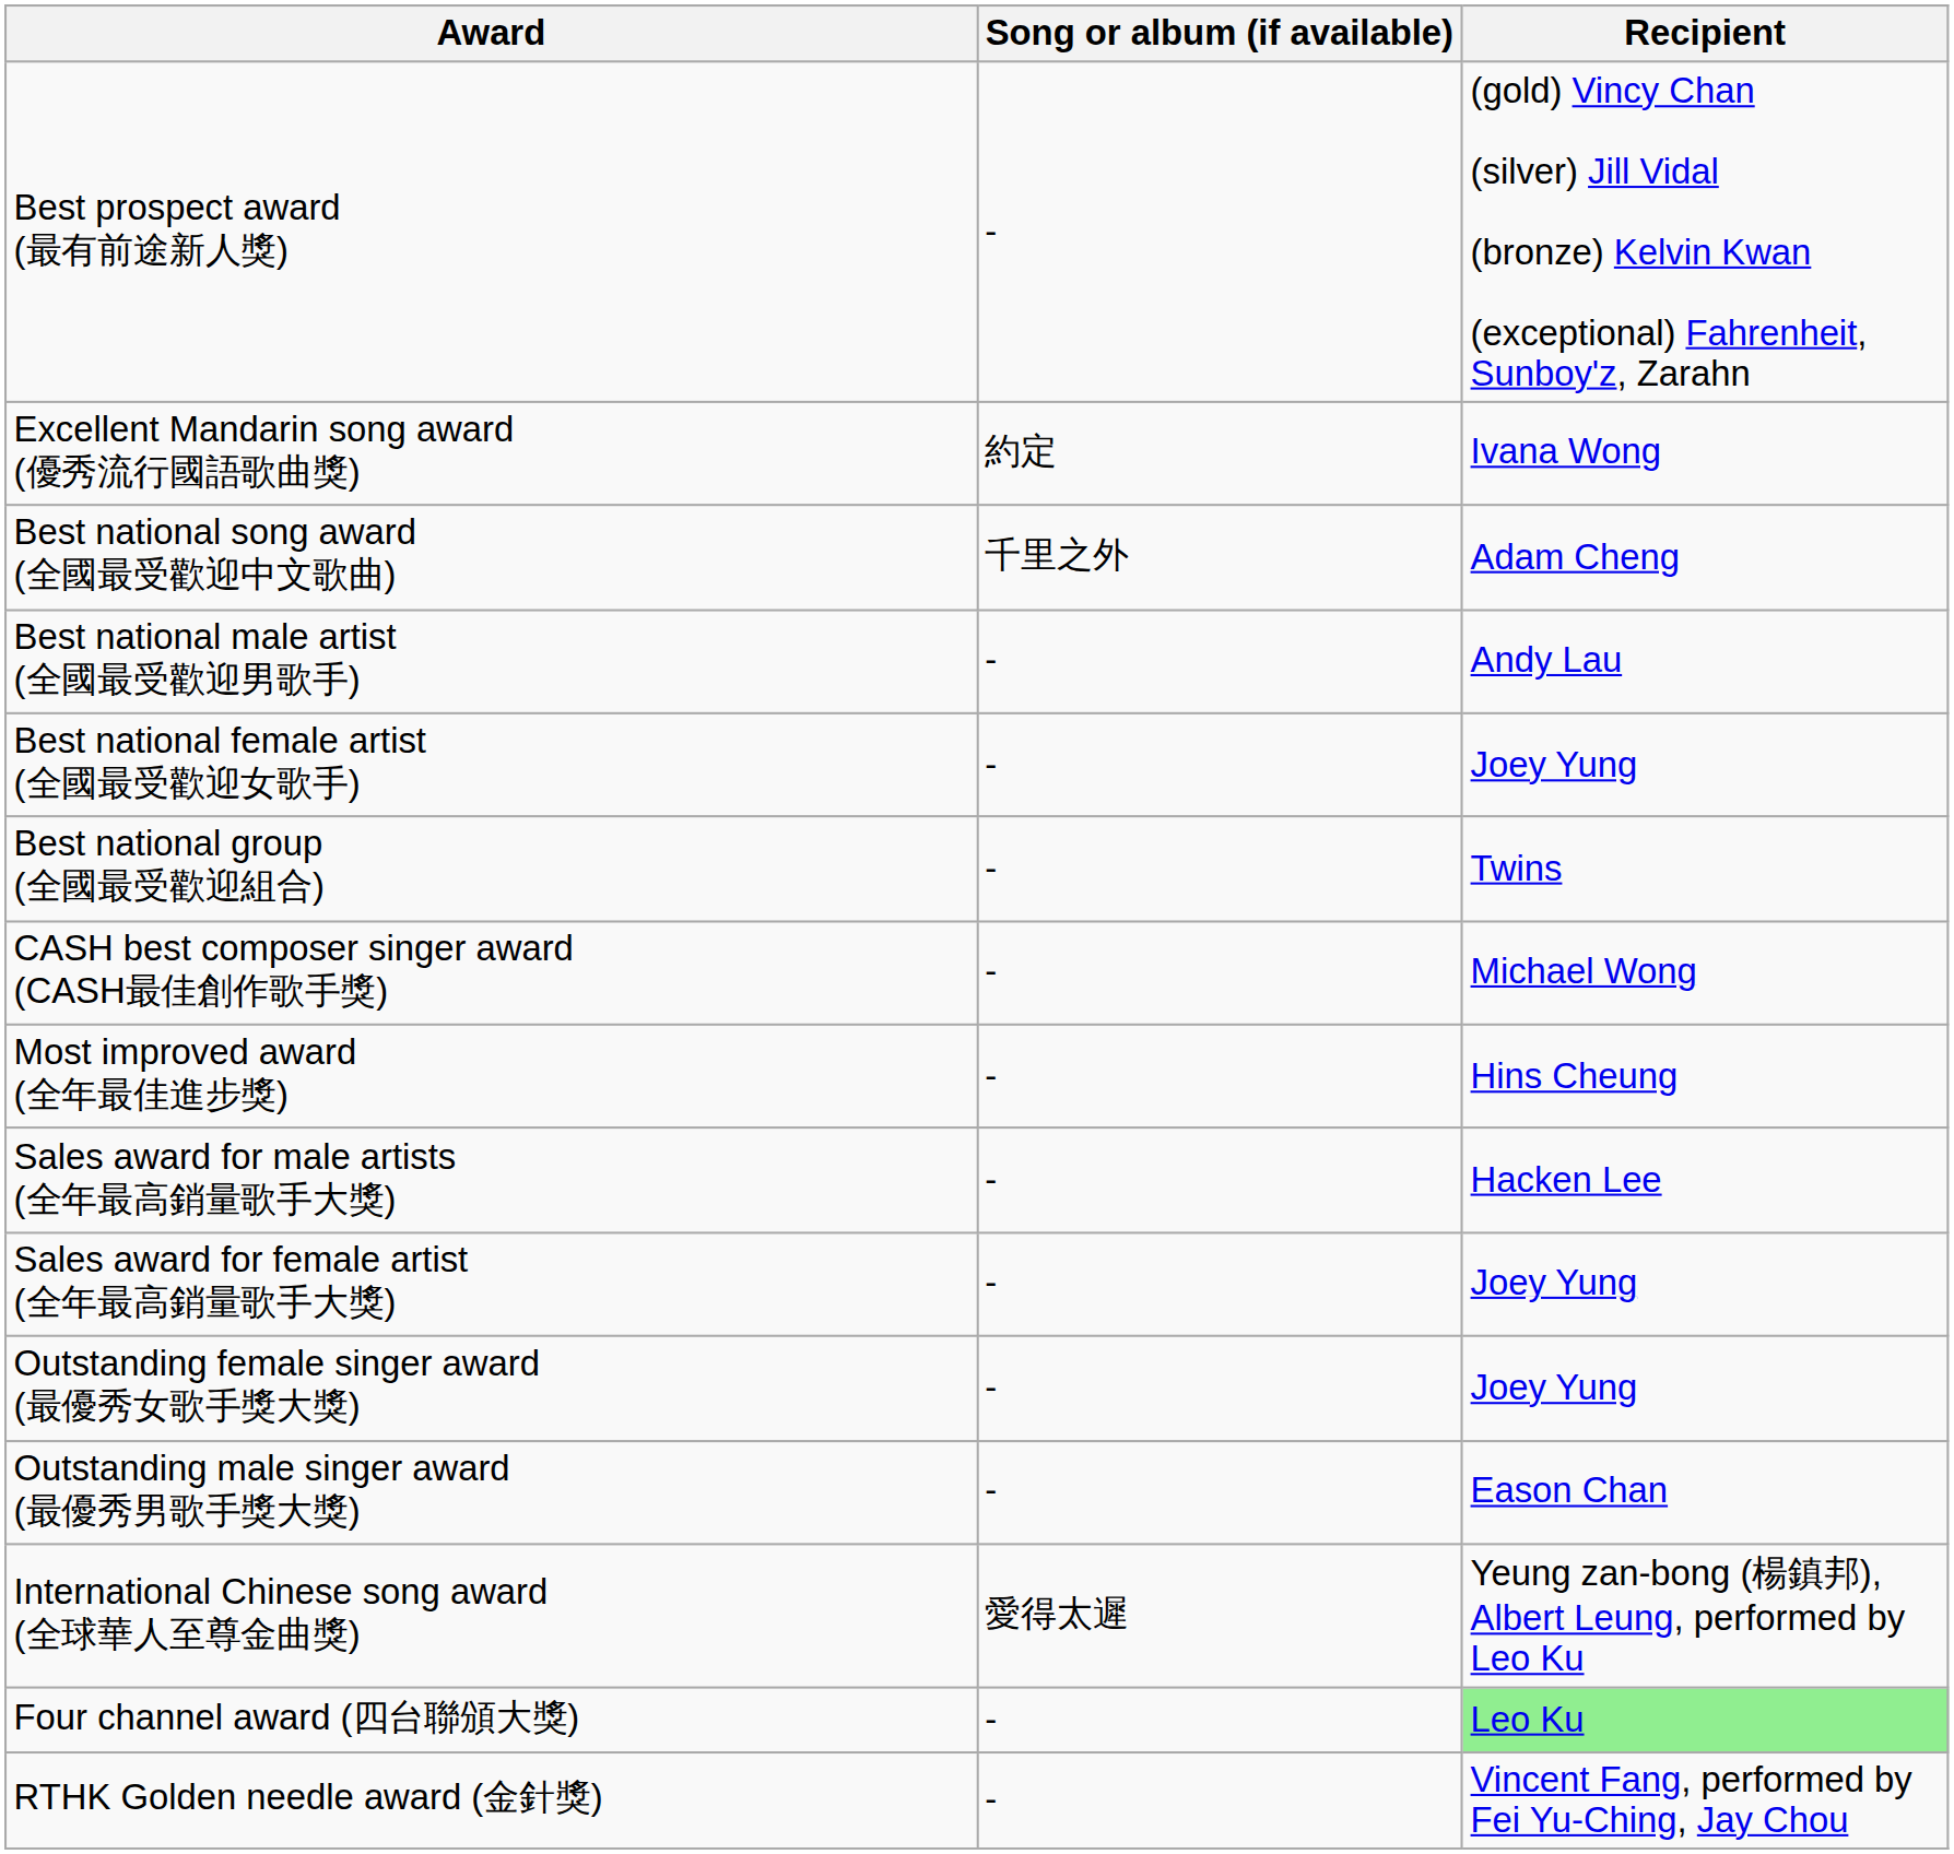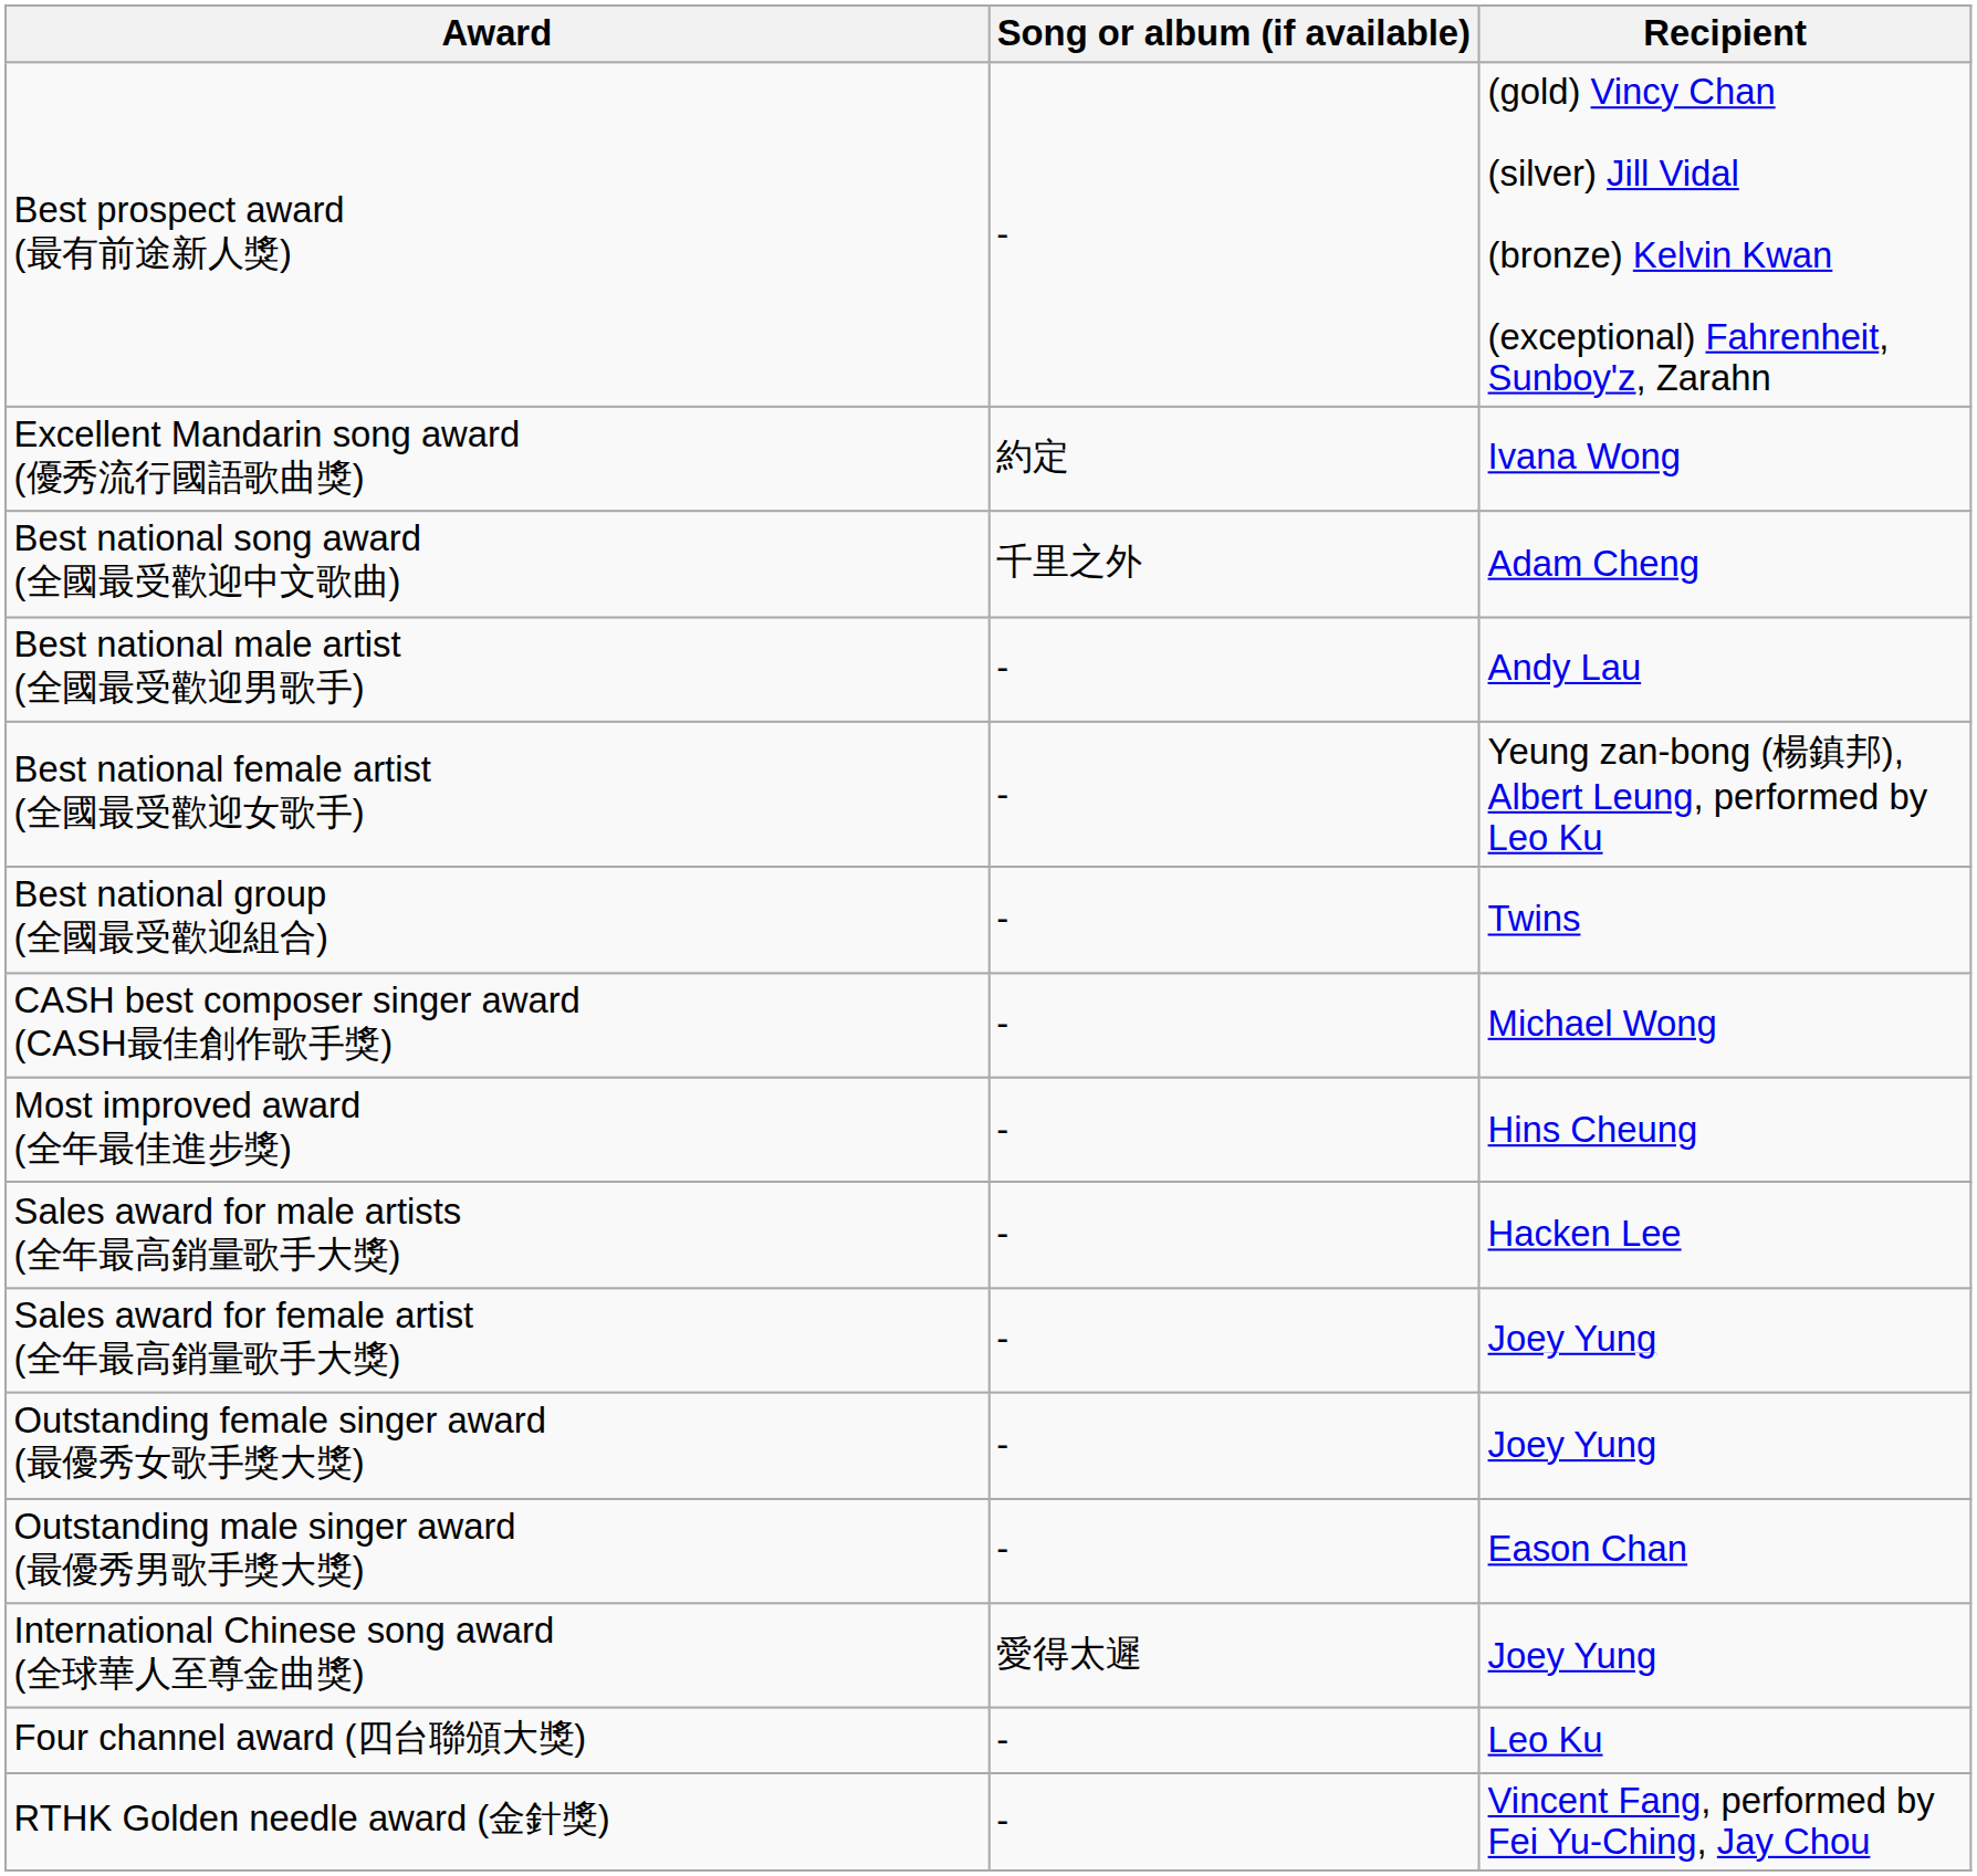Best national female artist (全國最受歡迎女歌手) | Recipient: Joey Yung -> Yeung zan-bong (楊鎮邦), Albert Leung, performed by Leo Ku
International Chinese song award (全球華人至尊金曲獎) | Recipient: Yeung zan-bong (楊鎮邦), Albert Leung, performed by Leo Ku -> Joey Yung
Four channel award (四台聯頒大獎) | Recipient: lightgreen background -> no background
